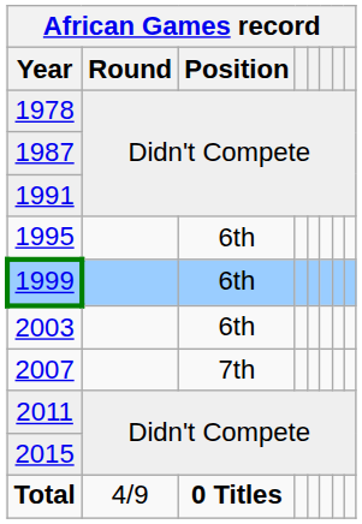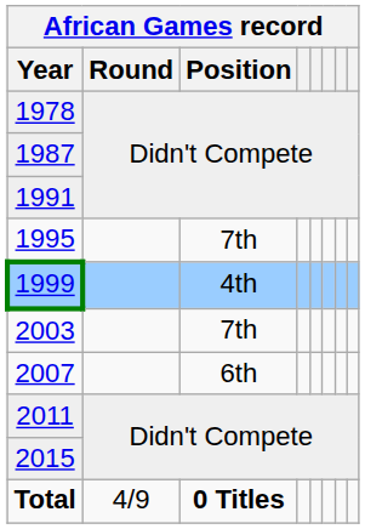1995 | Position: 6th -> 7th
1999 | Position: 6th -> 4th
2003 | Position: 6th -> 7th
2007 | Position: 7th -> 6th
